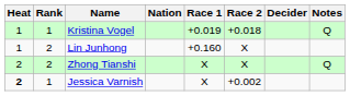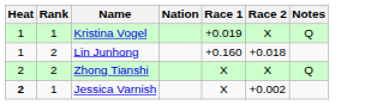- column: Decider
Kristina Vogel | Race 2: +0.018 -> X
Lin Junhong | Race 2: X -> +0.018
